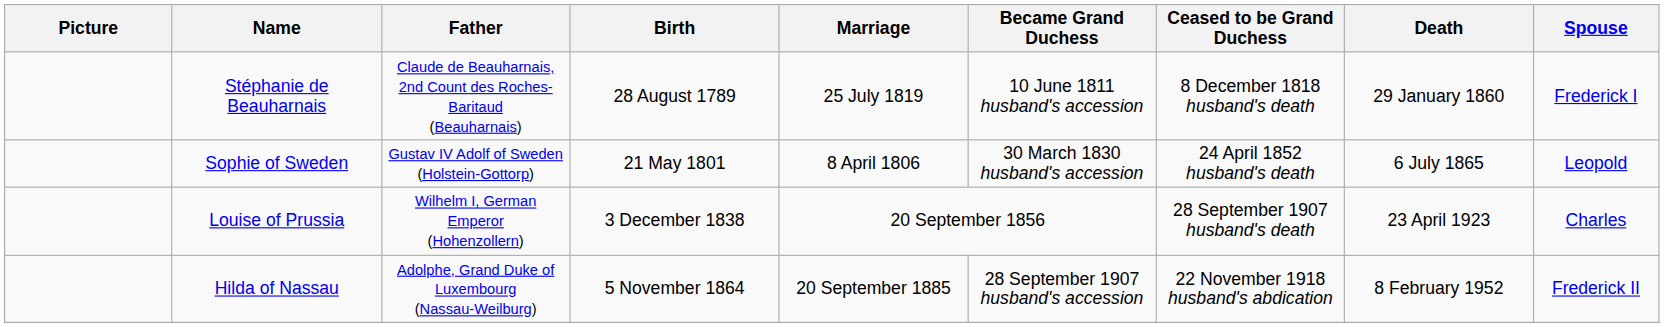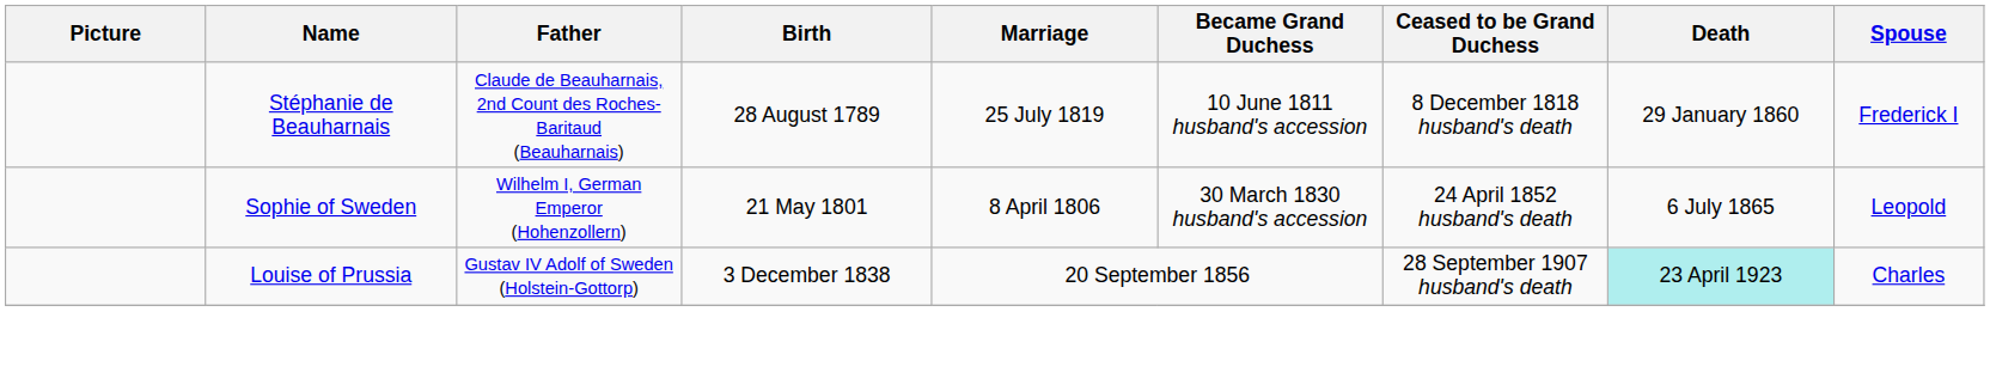Sophie of Sweden | Father: Gustav IV Adolf of Sweden (Holstein-Gottorp) -> Wilhelm I, German Emperor (Hohenzollern)
Louise of Prussia | Father: Wilhelm I, German Emperor (Hohenzollern) -> Gustav IV Adolf of Sweden (Holstein-Gottorp)
Louise of Prussia | Death: no background -> paleturquoise background
- row: Hilda of Nassau | Adolphe, Grand Duke of Luxembourg (Nassau-Weilburg) | 5 November 1864 | 20 September 1885 | 28 September 1907 husband's accession | 22 November 1918 husband's abdication | 8 February 1952 | Frederick II
